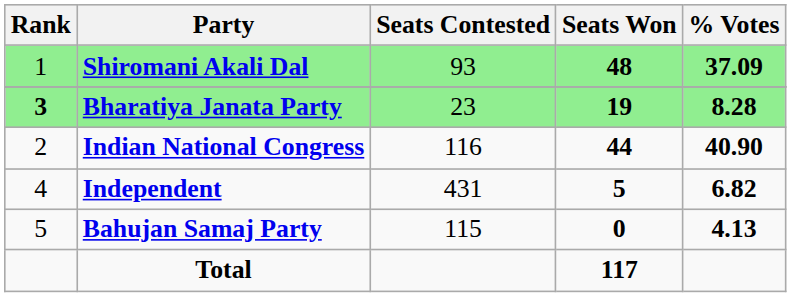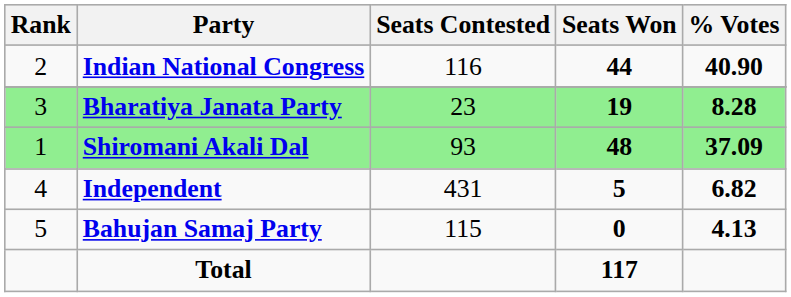rows swapped: Shiromani Akali Dal <-> Indian National Congress
Bharatiya Janata Party | Rank: bold -> normal
